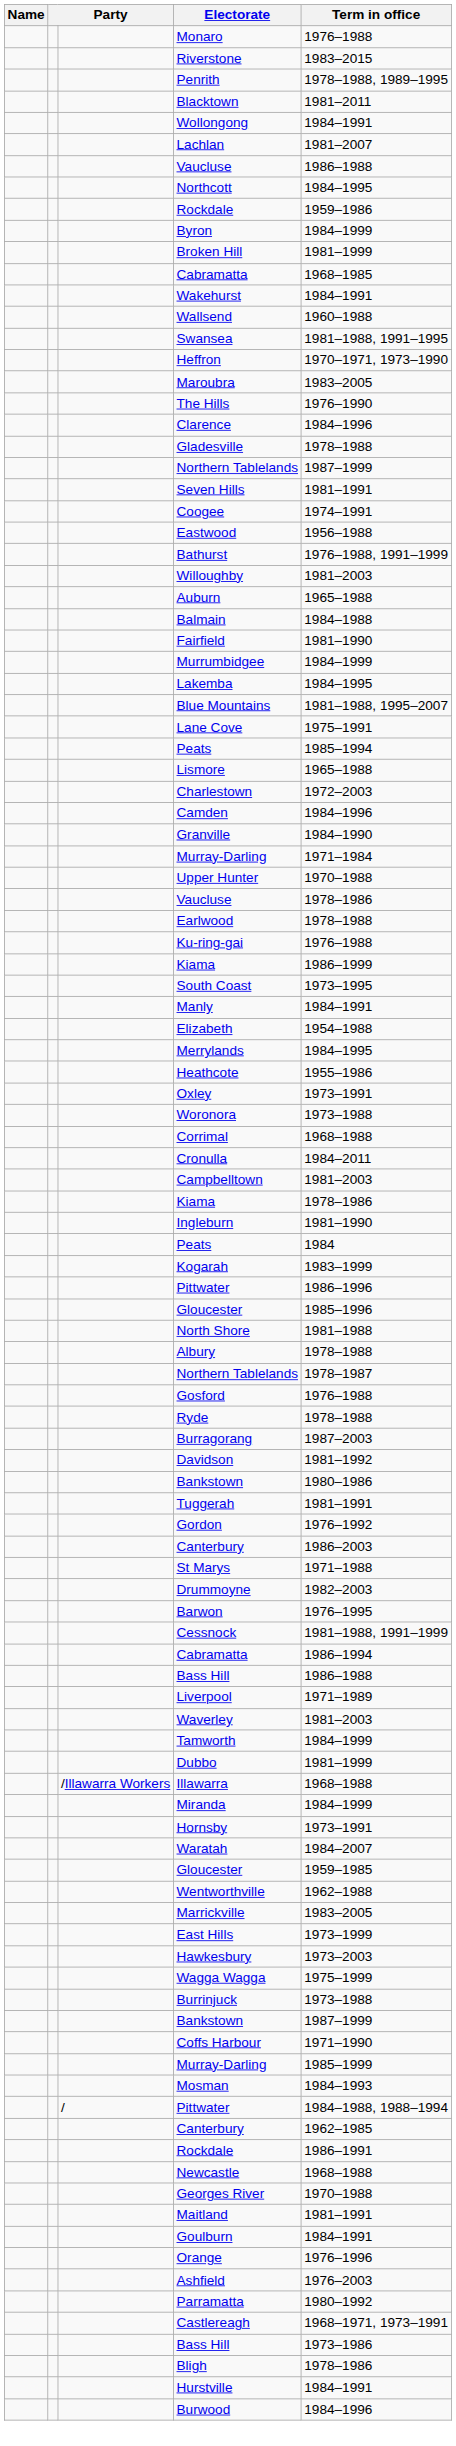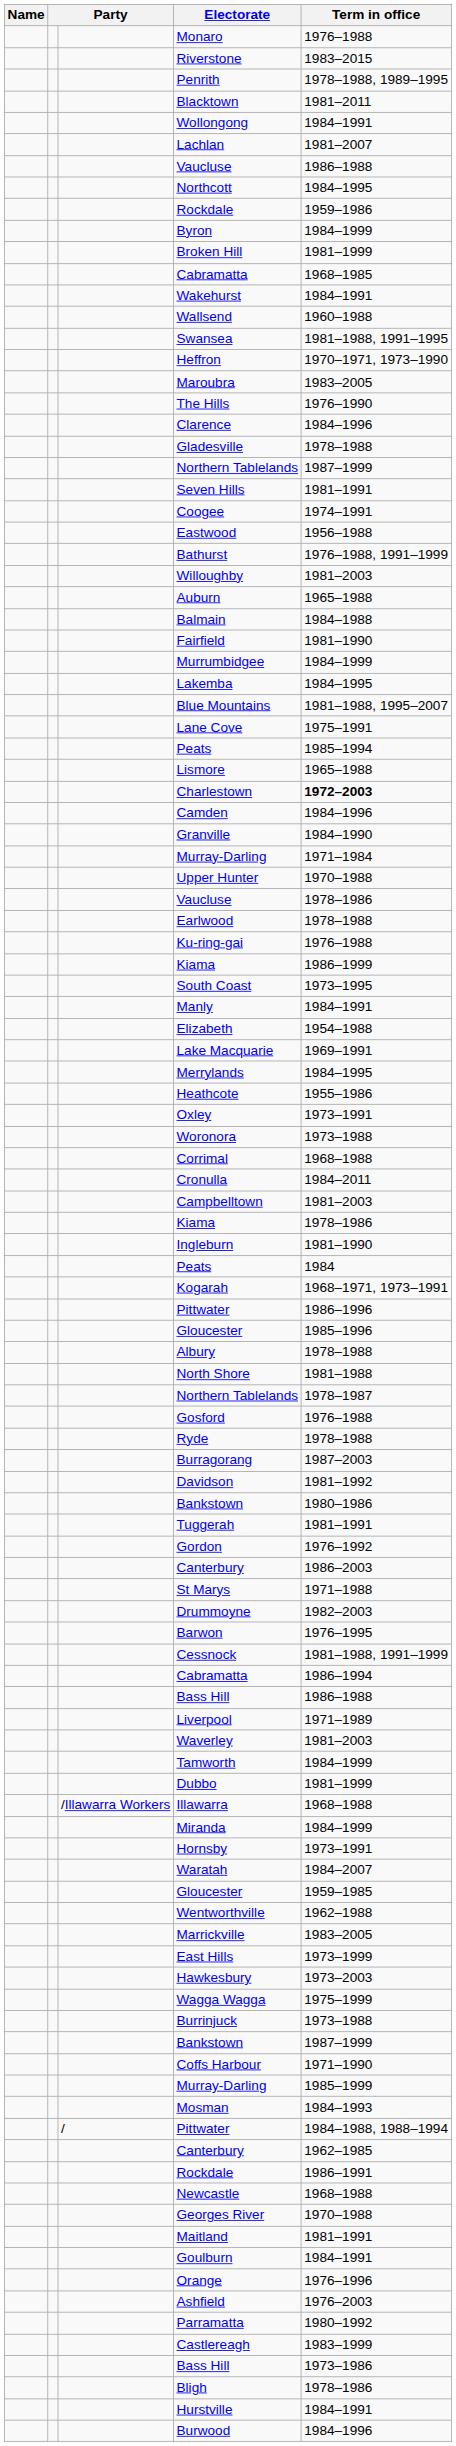Charlestown | Term in office: normal -> bold
+ row: Lake Macquarie | 1969–1991
Kogarah | Term in office: 1983–1999 -> 1968–1971, 1973–1991
rows swapped: North Shore <-> Albury
Castlereagh | Term in office: 1968–1971, 1973–1991 -> 1983–1999
